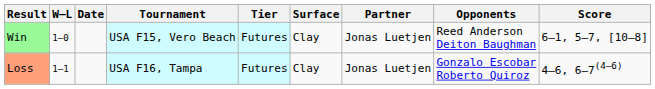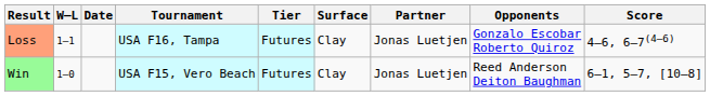rows swapped: Win <-> Loss
